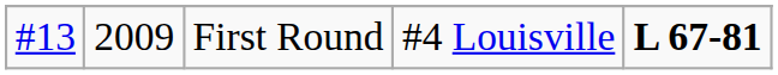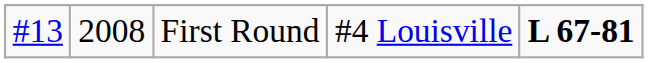First Round | column 2: 2009 -> 2008
